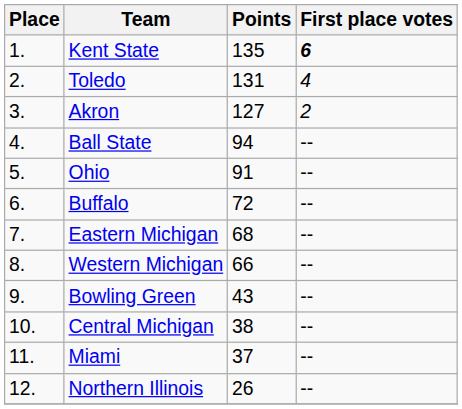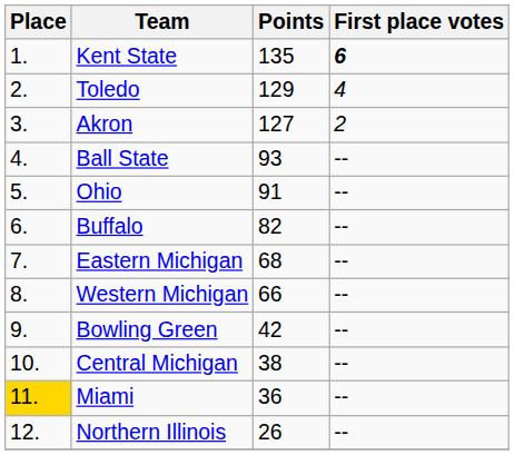Toledo | Points: 131 -> 129
Ball State | Points: 94 -> 93
Buffalo | Points: 72 -> 82
Bowling Green | Points: 43 -> 42
Miami | Place: no background -> gold background
Miami | Points: 37 -> 36
